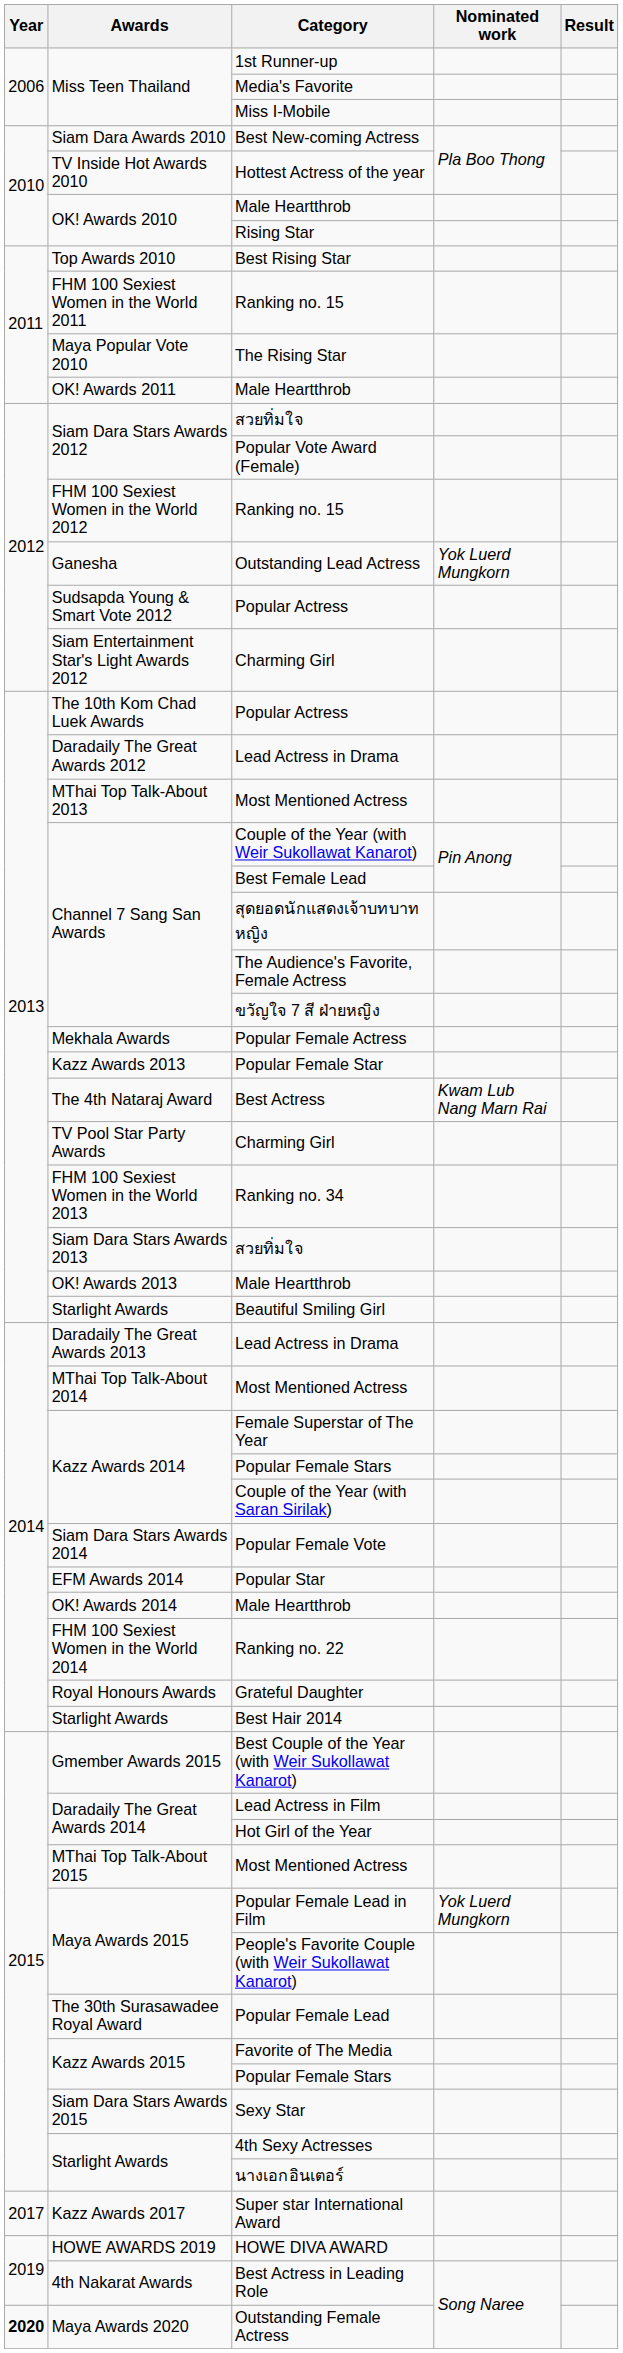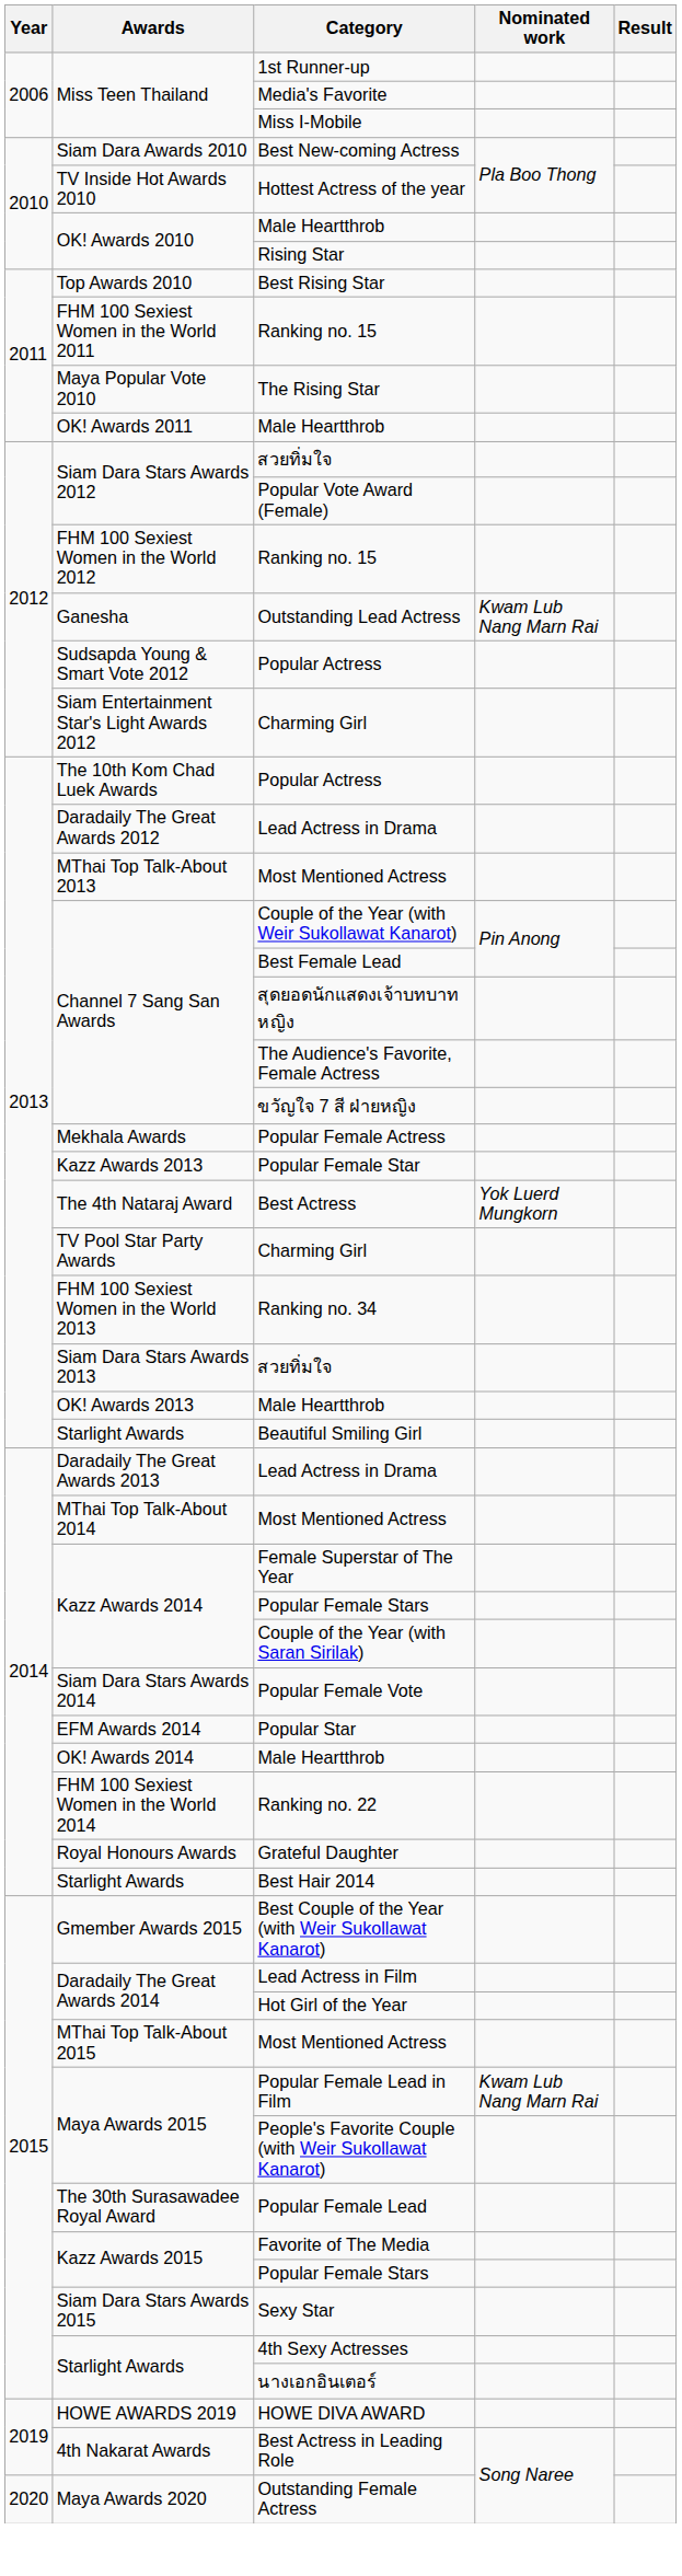Outstanding Lead Actress | Nominated work: Yok Luerd Mungkorn -> Kwam Lub Nang Marn Rai
Best Actress | Nominated work: Kwam Lub Nang Marn Rai -> Yok Luerd Mungkorn
Popular Female Lead in Film | Nominated work: Yok Luerd Mungkorn -> Kwam Lub Nang Marn Rai
- row: 2017 | Kazz Awards 2017 | Super star International Award
Outstanding Female Actress | Year: bold -> normal
